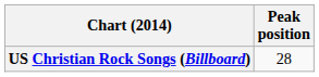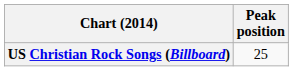US Christian Rock Songs (Billboard) | Peak position: 28 -> 25
